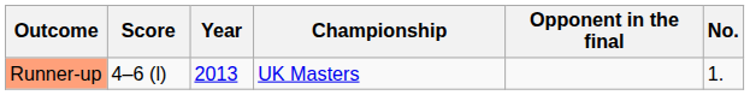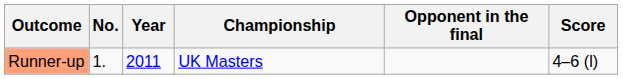columns swapped: No. <-> Score
Runner-up | Year: 2013 -> 2011
